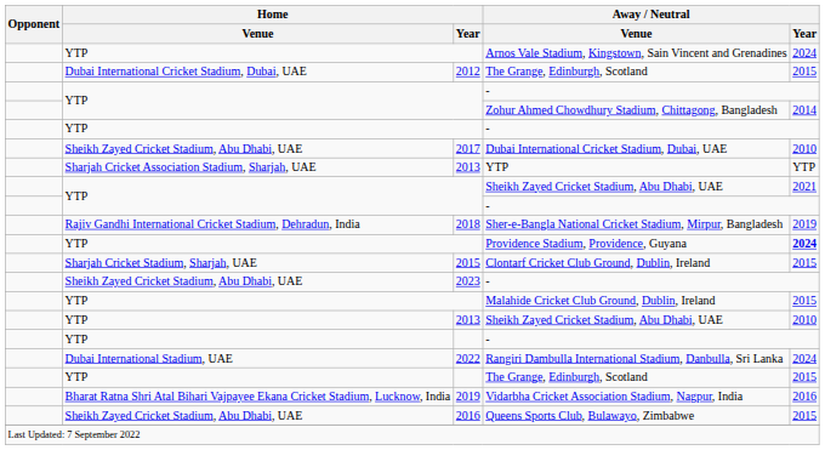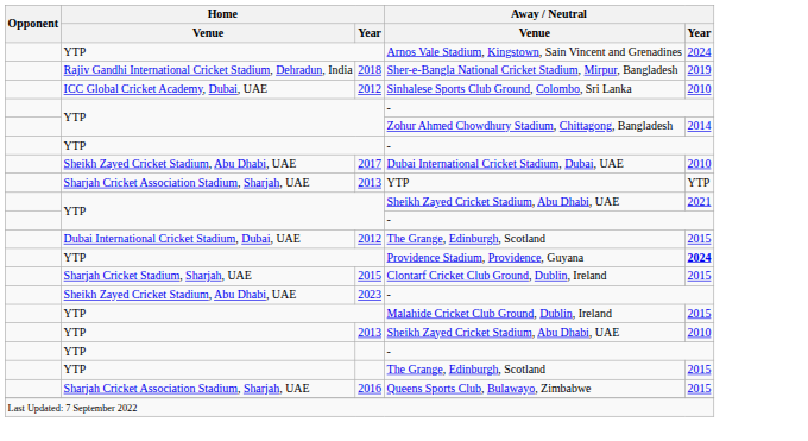rows swapped: Sher-e-Bangla National Cricket Stadium, Mirpur, Bangladesh <-> 2012 / The Grange, Edinburgh, Scotland
+ row: ICC Global Cricket Academy, Dubai, UAE | 2012 | Sinhalese Sports Club Ground, Colombo, Sri Lanka | 2010
- row: Dubai International Stadium, UAE | 2022 | Rangiri Dambulla International Stadium, Danbulla, Sri Lanka | 2024
- row: Bharat Ratna Shri Atal Bihari Vajpayee Ekana Cricket Stadium, Lucknow, India | 2019 | Vidarbha Cricket Association Stadium, Nagpur, India | 2016
Queens Sports Club, Bulawayo, Zimbabwe | Home / Venue: Sheikh Zayed Cricket Stadium, Abu Dhabi, UAE -> Sharjah Cricket Association Stadium, Sharjah, UAE
